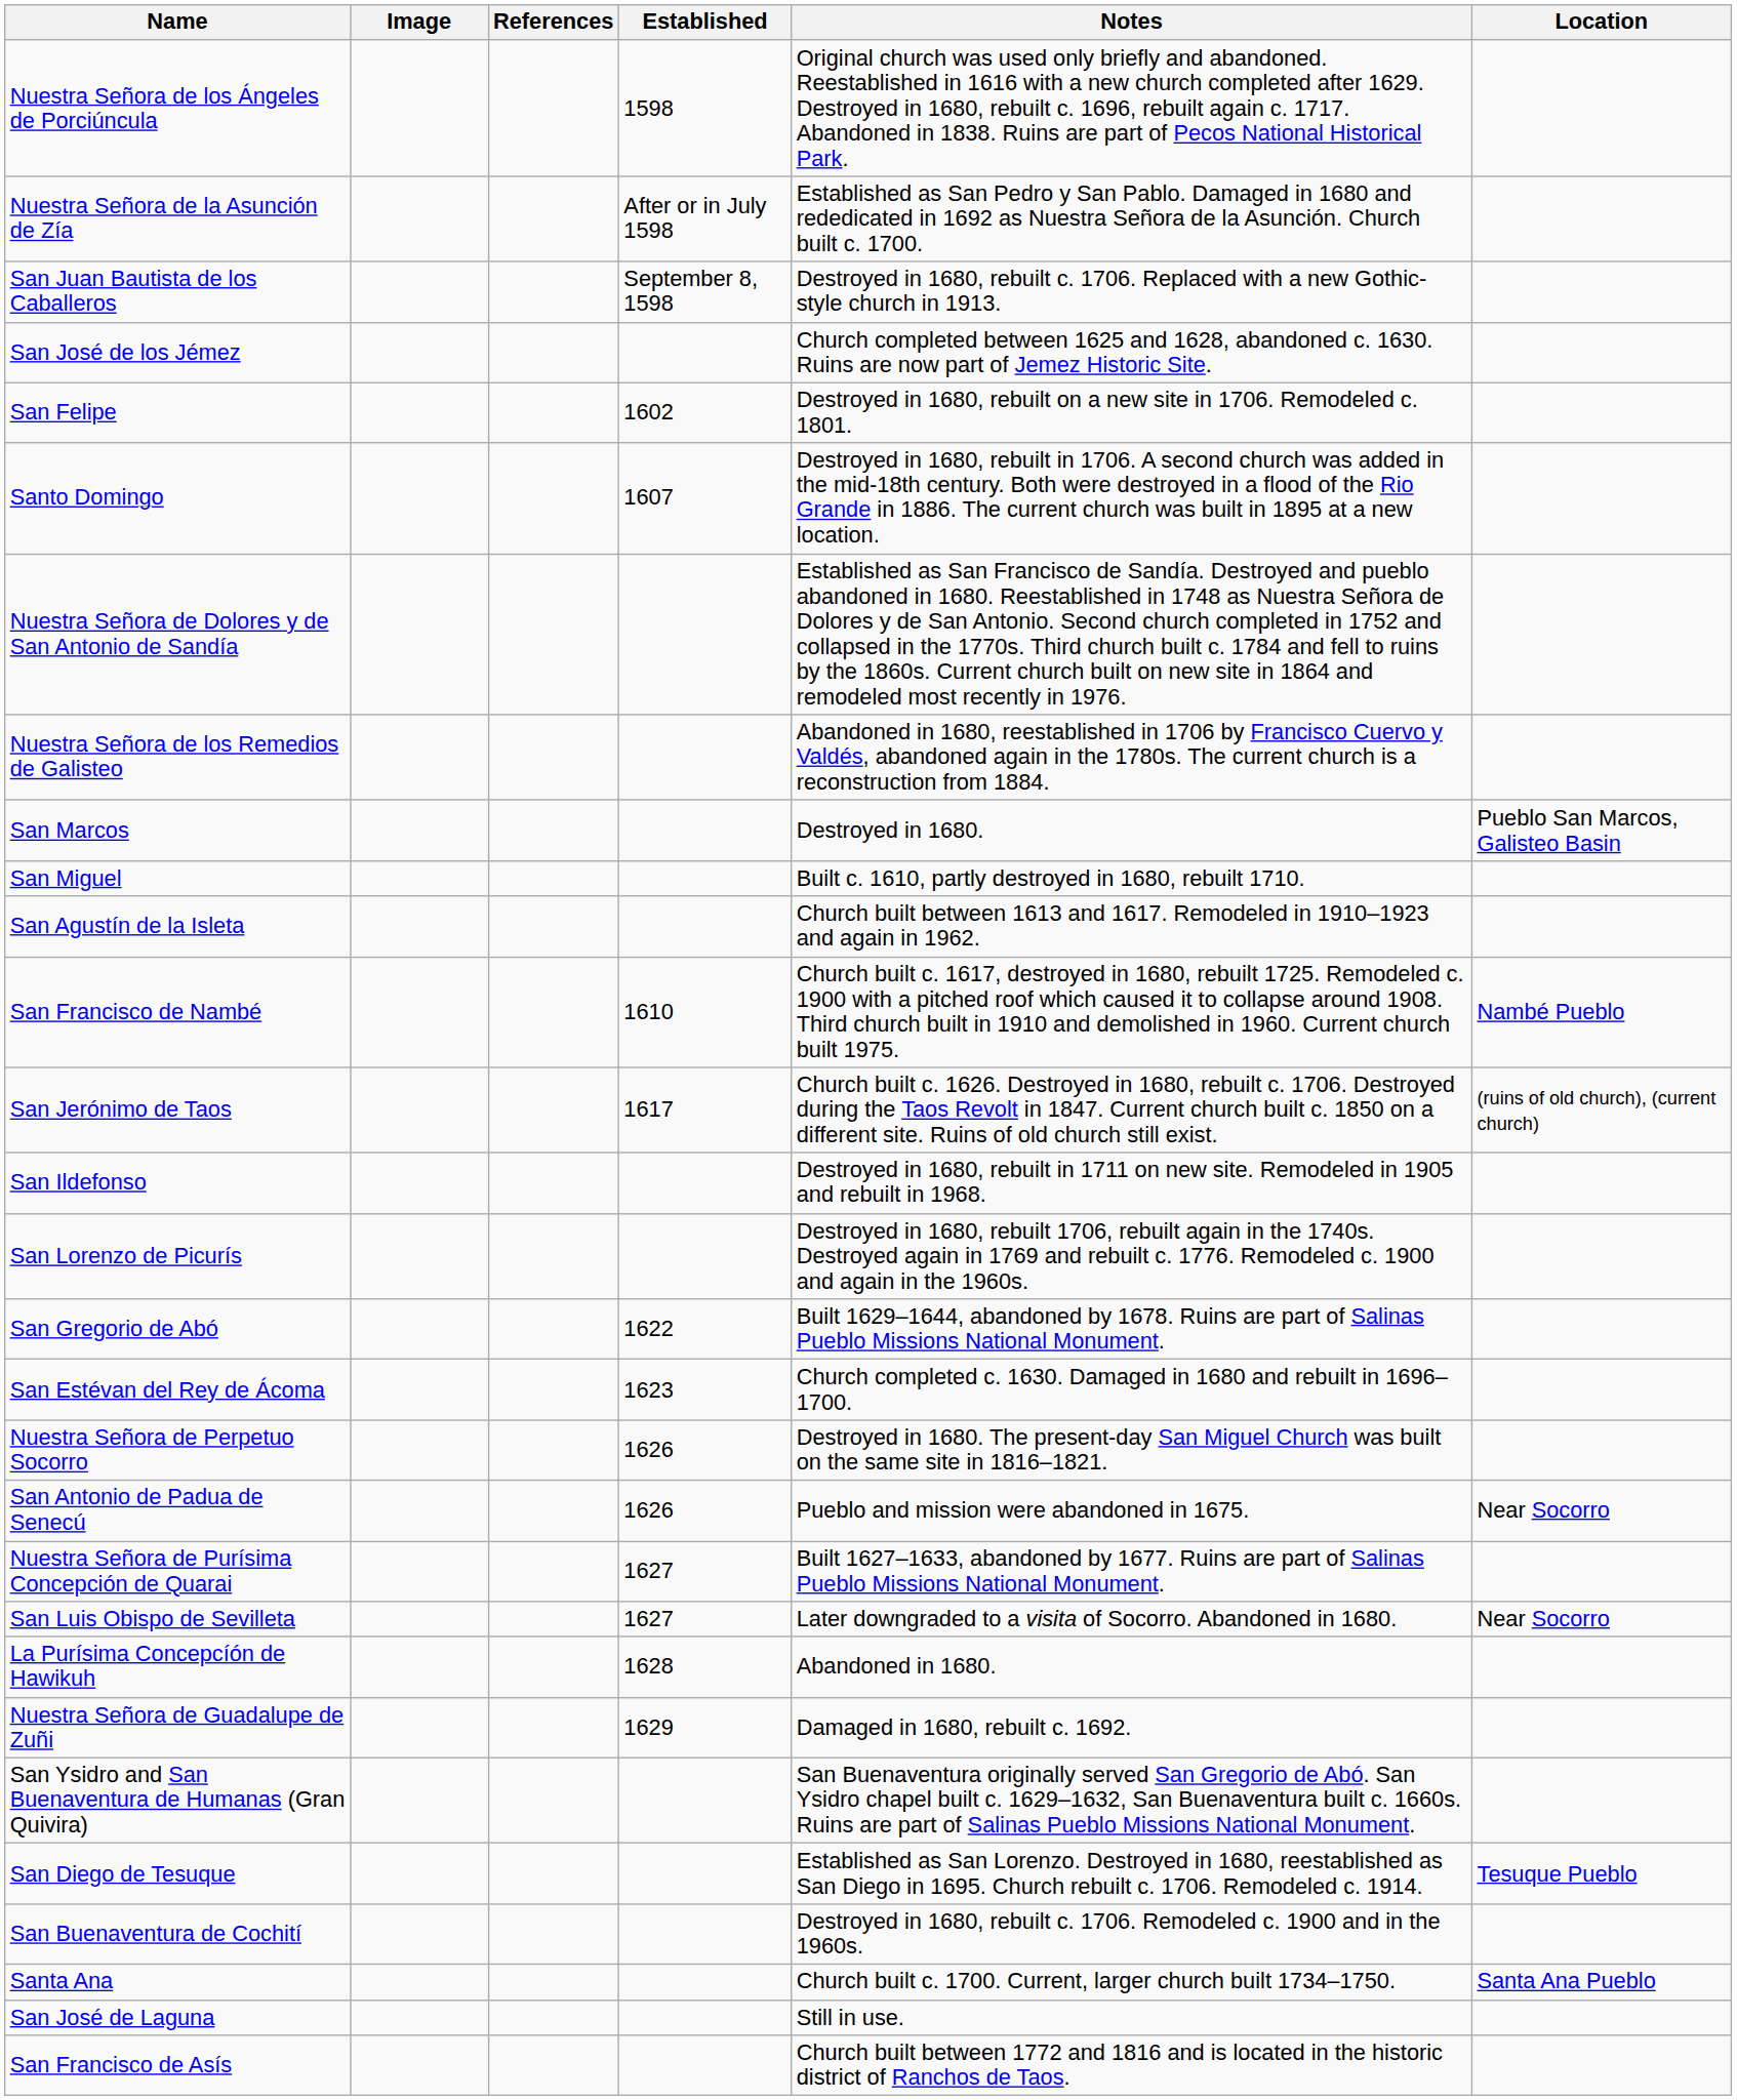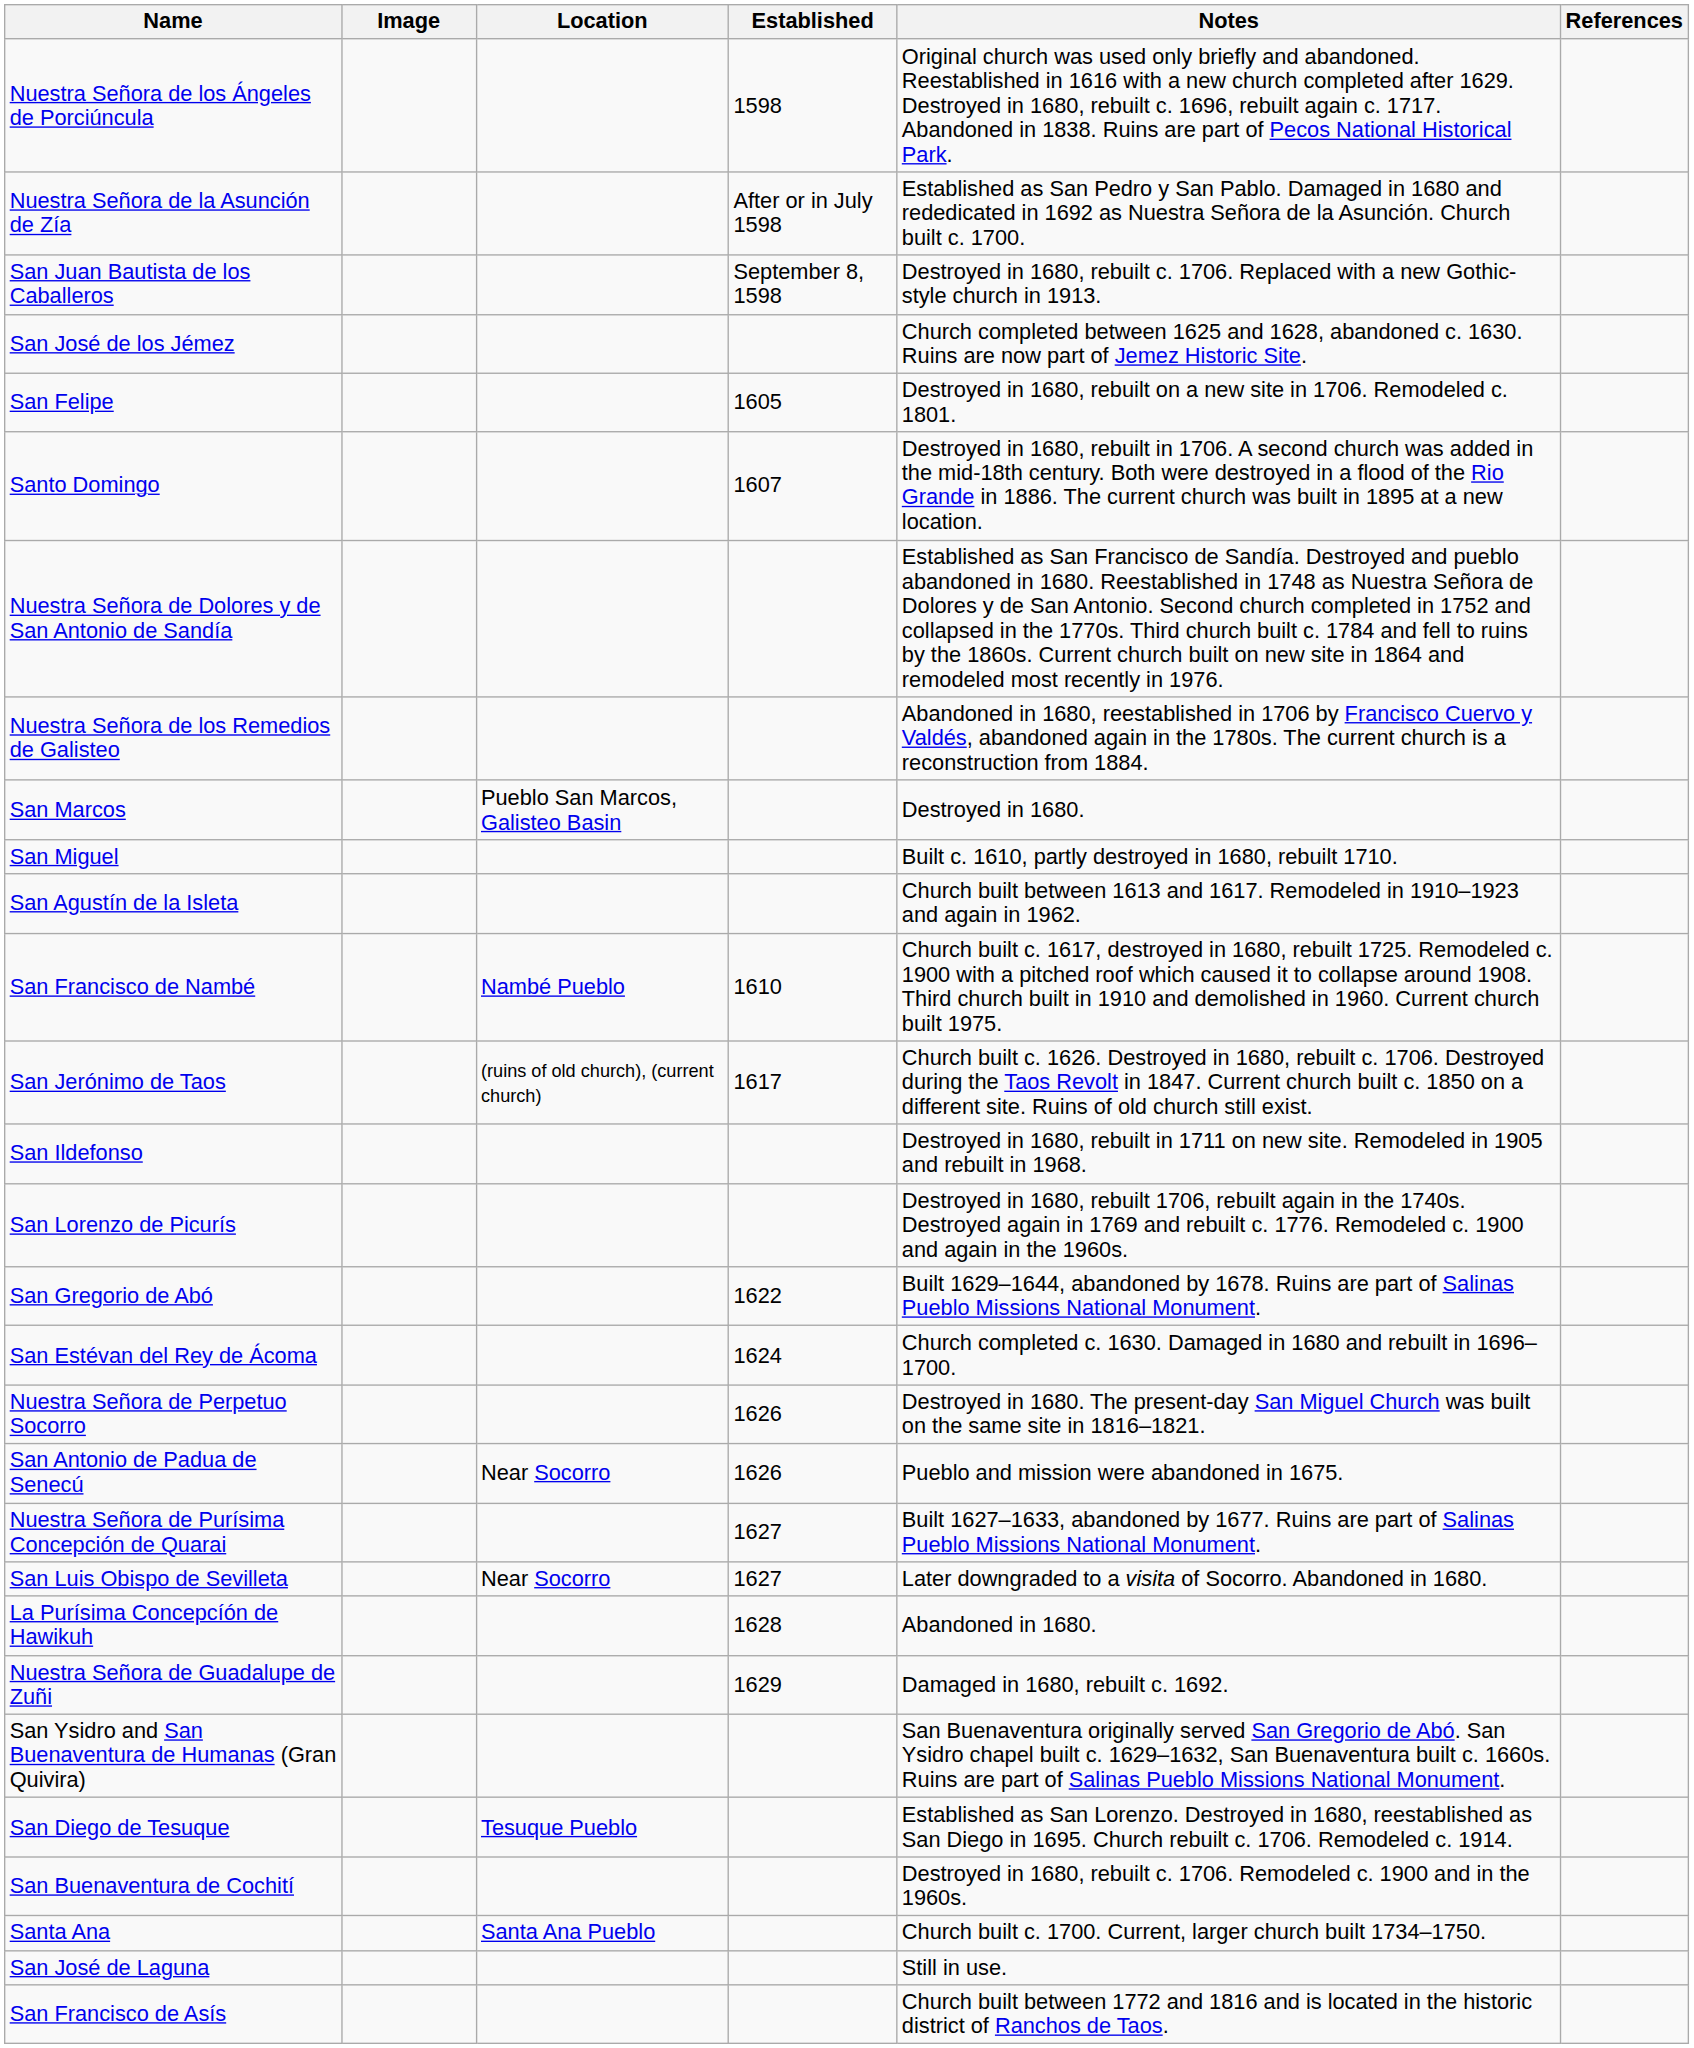columns swapped: Location <-> References
San Felipe | Established: 1602 -> 1605
San Estévan del Rey de Ácoma | Established: 1623 -> 1624
